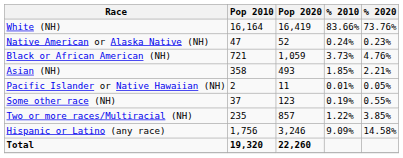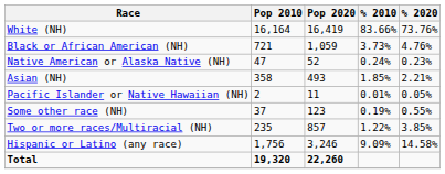rows swapped: Black or African American (NH) <-> Native American or Alaska Native (NH)
